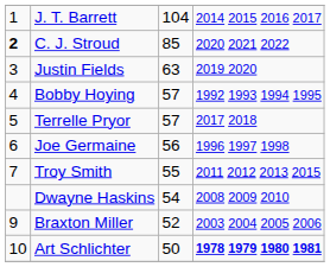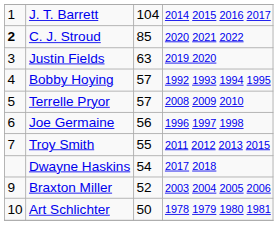Terrelle Pryor | column 4: 2017 2018 -> 2008 2009 2010
Dwayne Haskins | column 4: 2008 2009 2010 -> 2017 2018
Art Schlichter | column 4: bold -> normal
